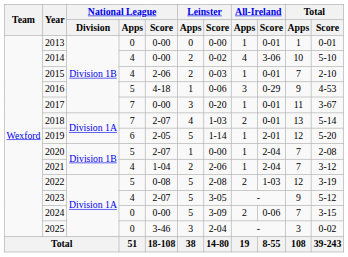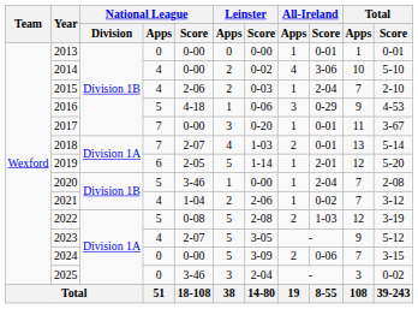2015 | All-Ireland / Score: 0-01 -> 2-04
2020 | National League / Score: 2-07 -> 3-46
2021 | All-Ireland / Score: 2-04 -> 0-02
